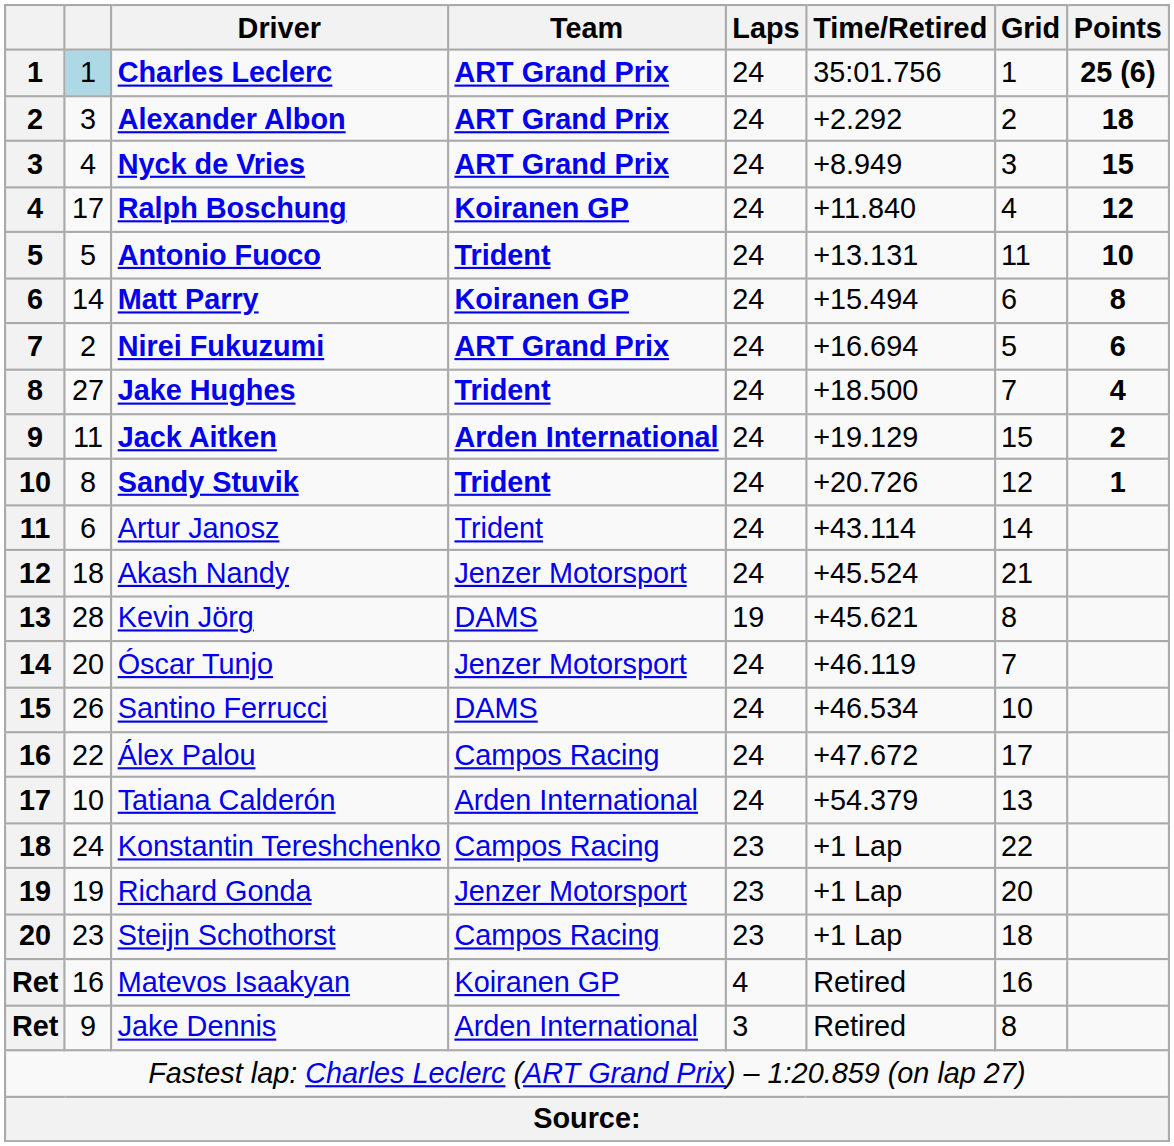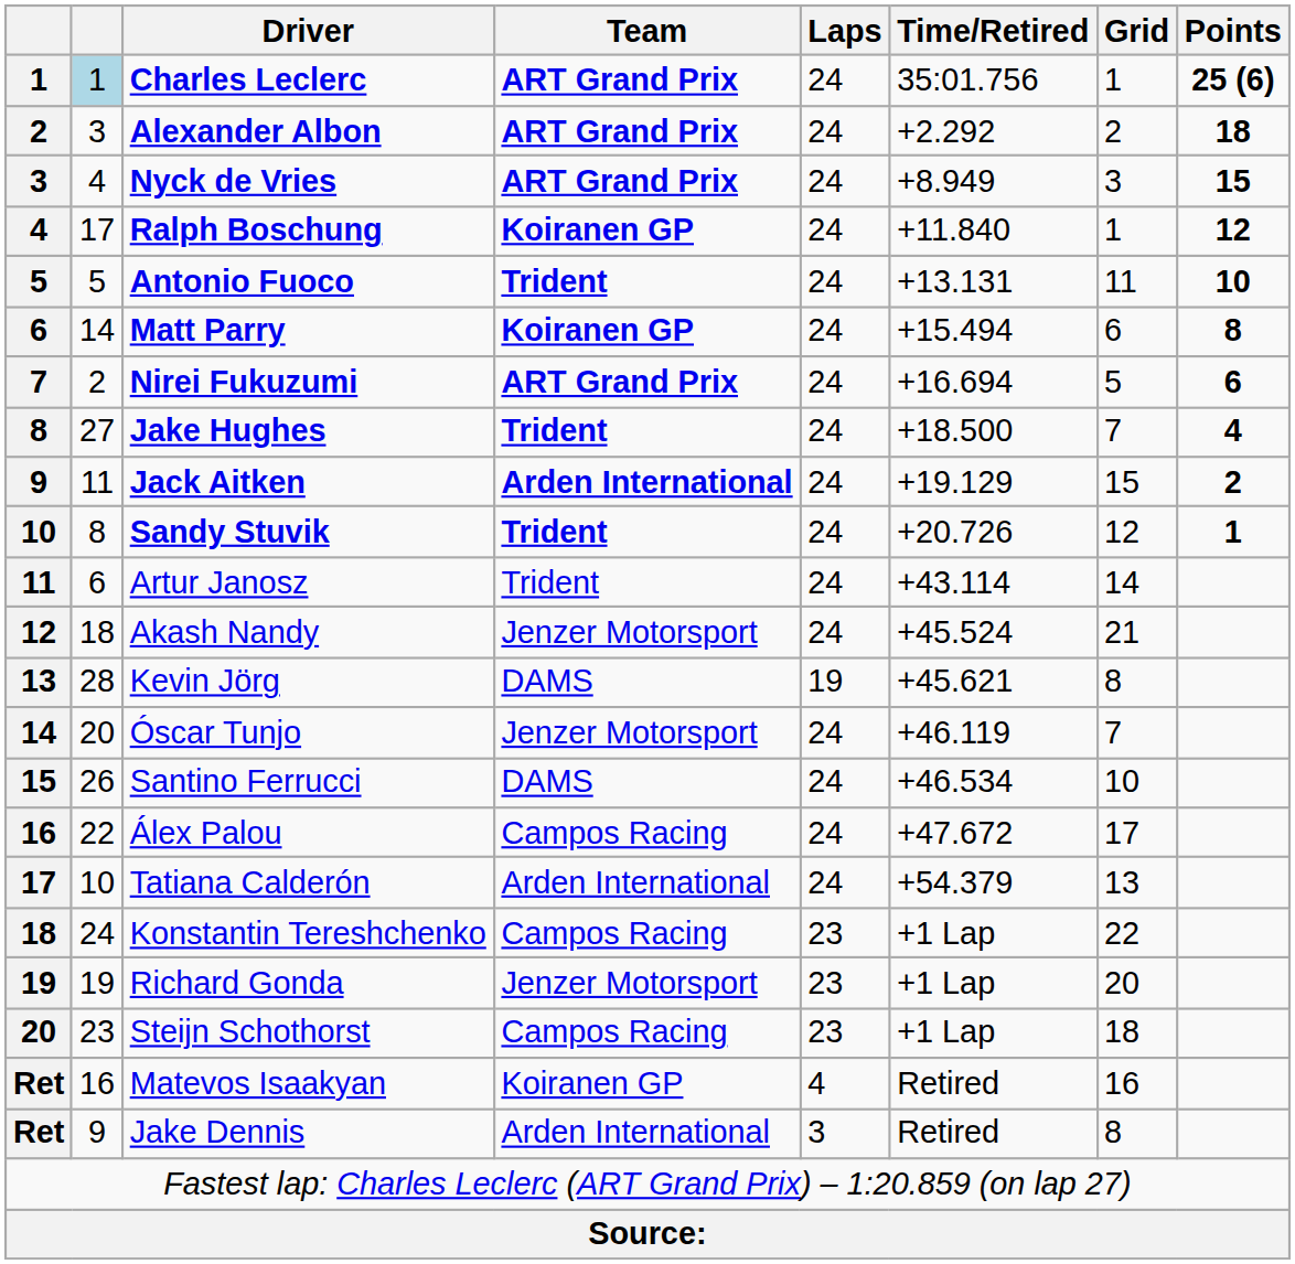Ralph Boschung | Grid: 4 -> 1
